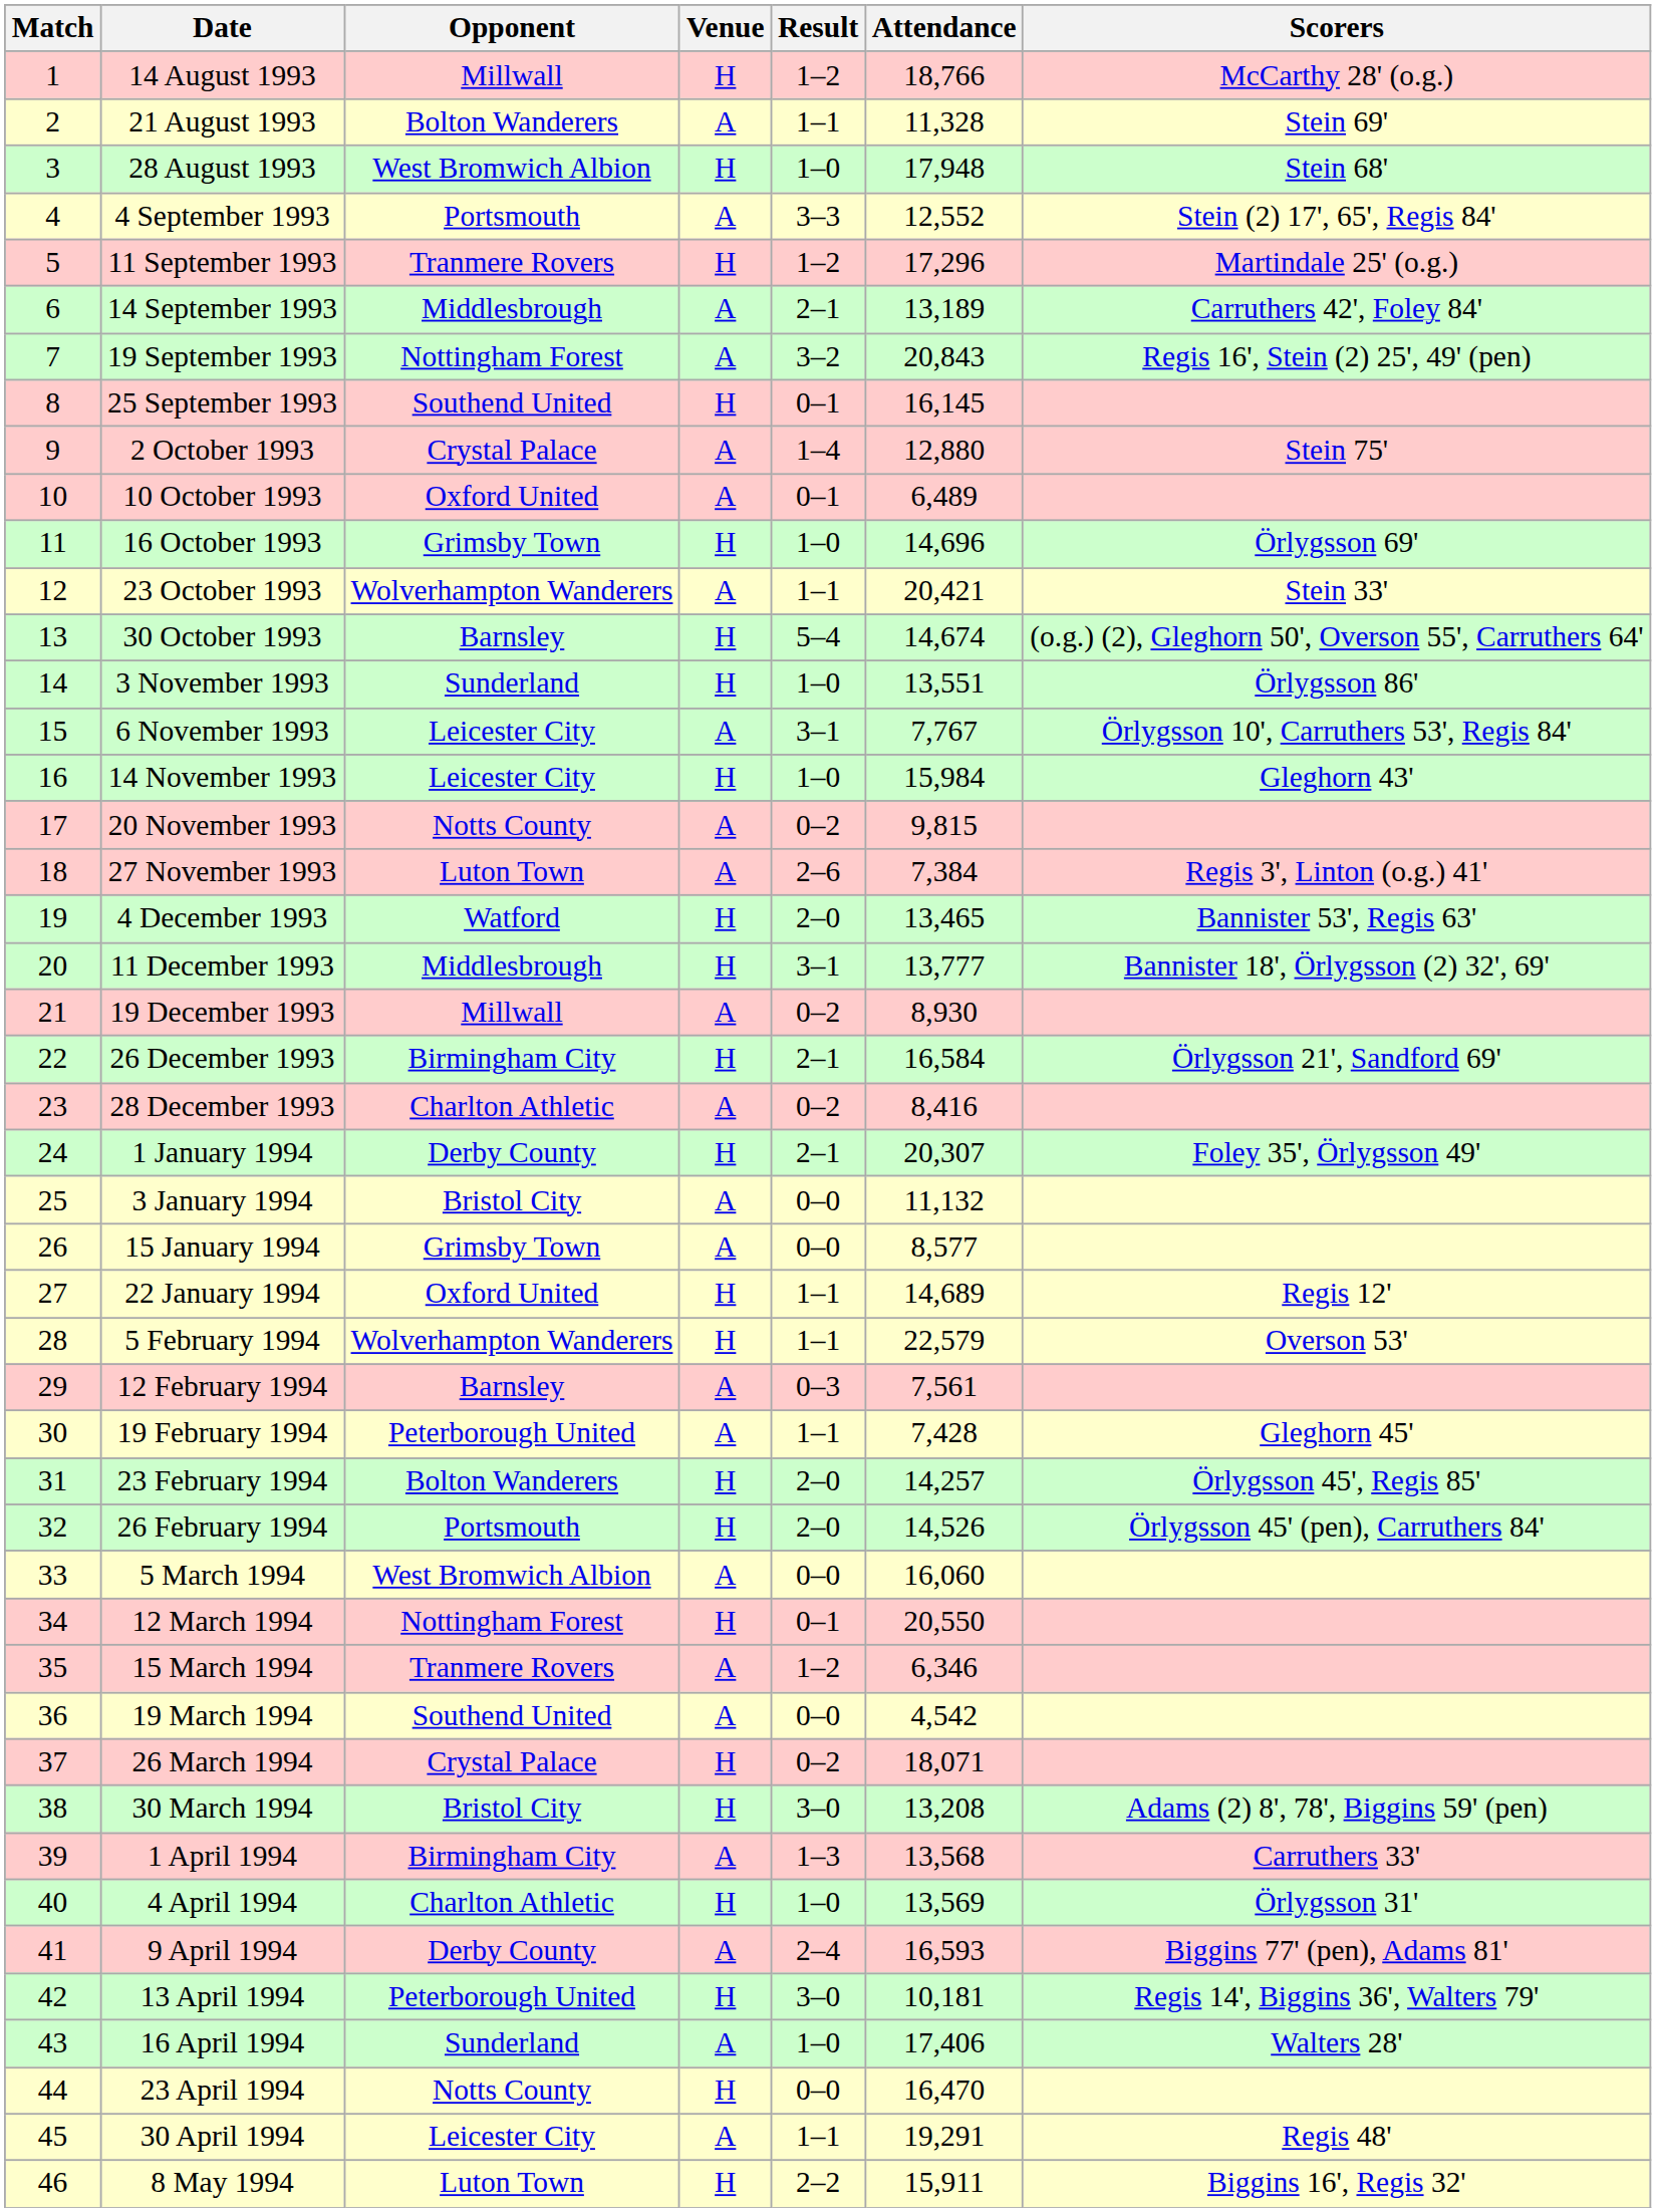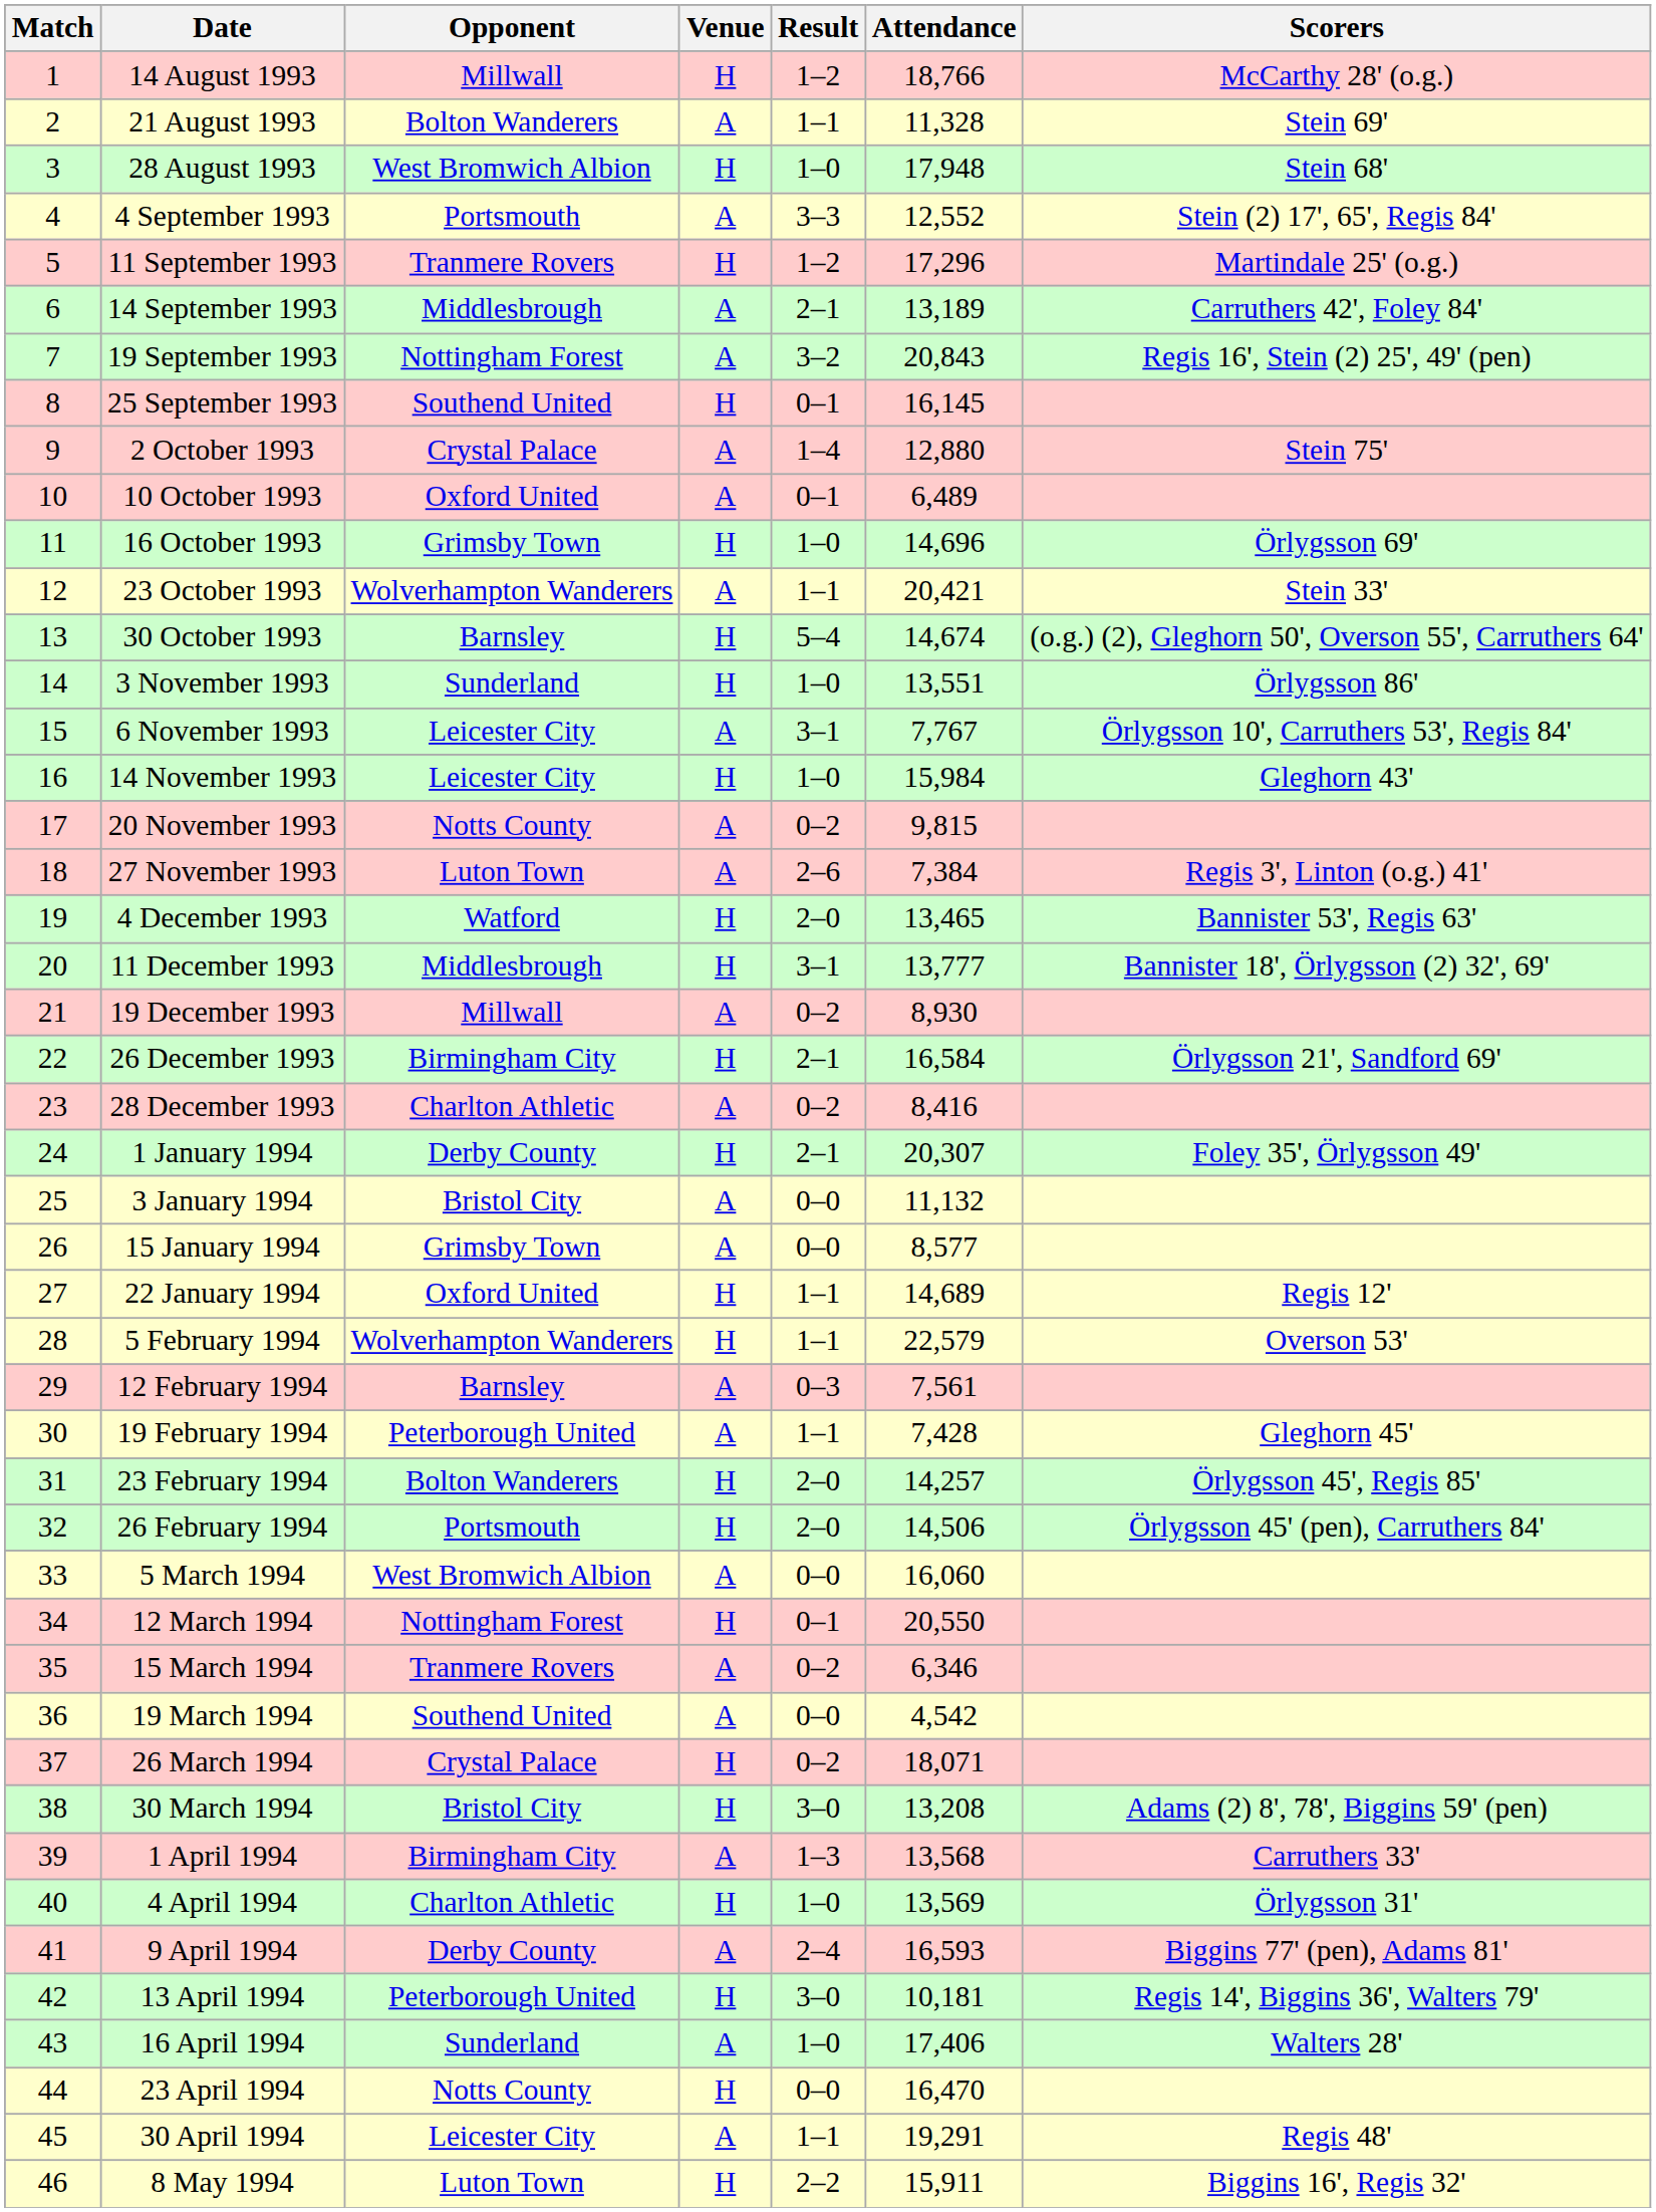26 February 1994 | Attendance: 14,526 -> 14,506
15 March 1994 | Result: 1–2 -> 0–2
